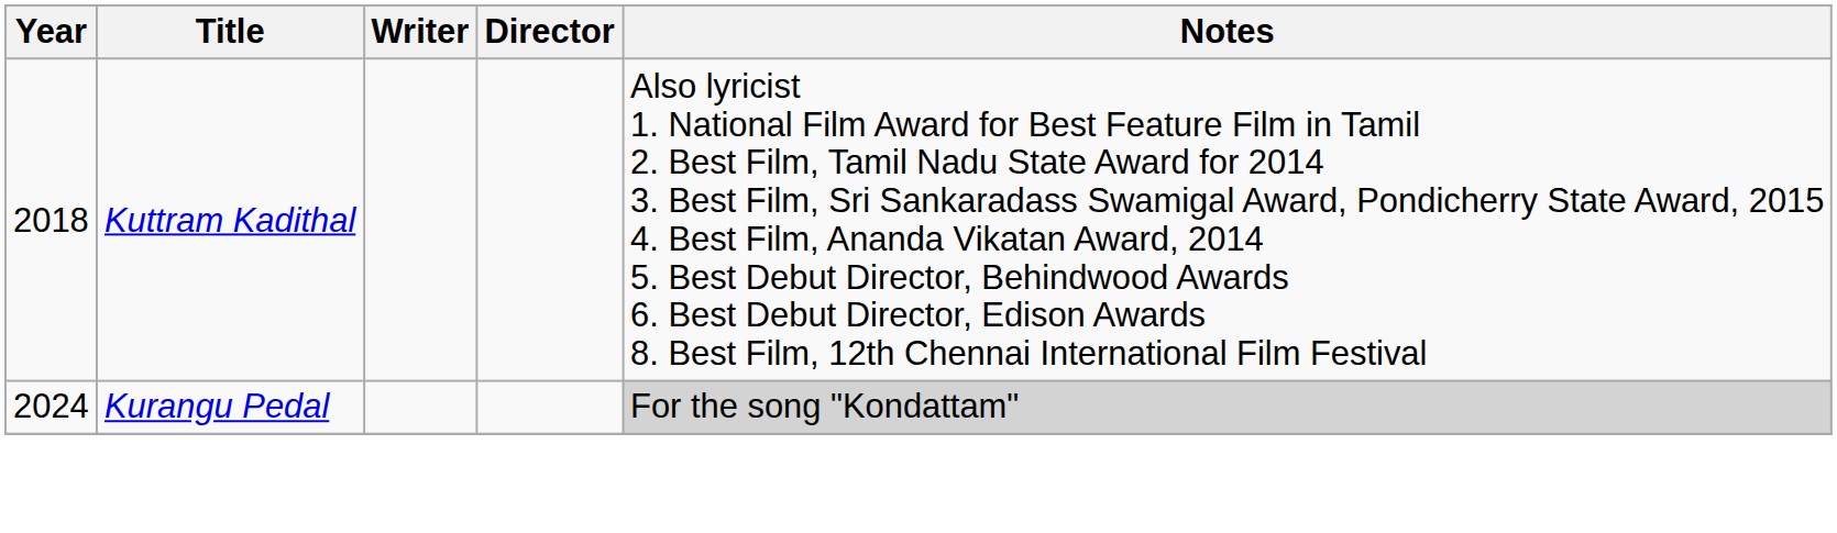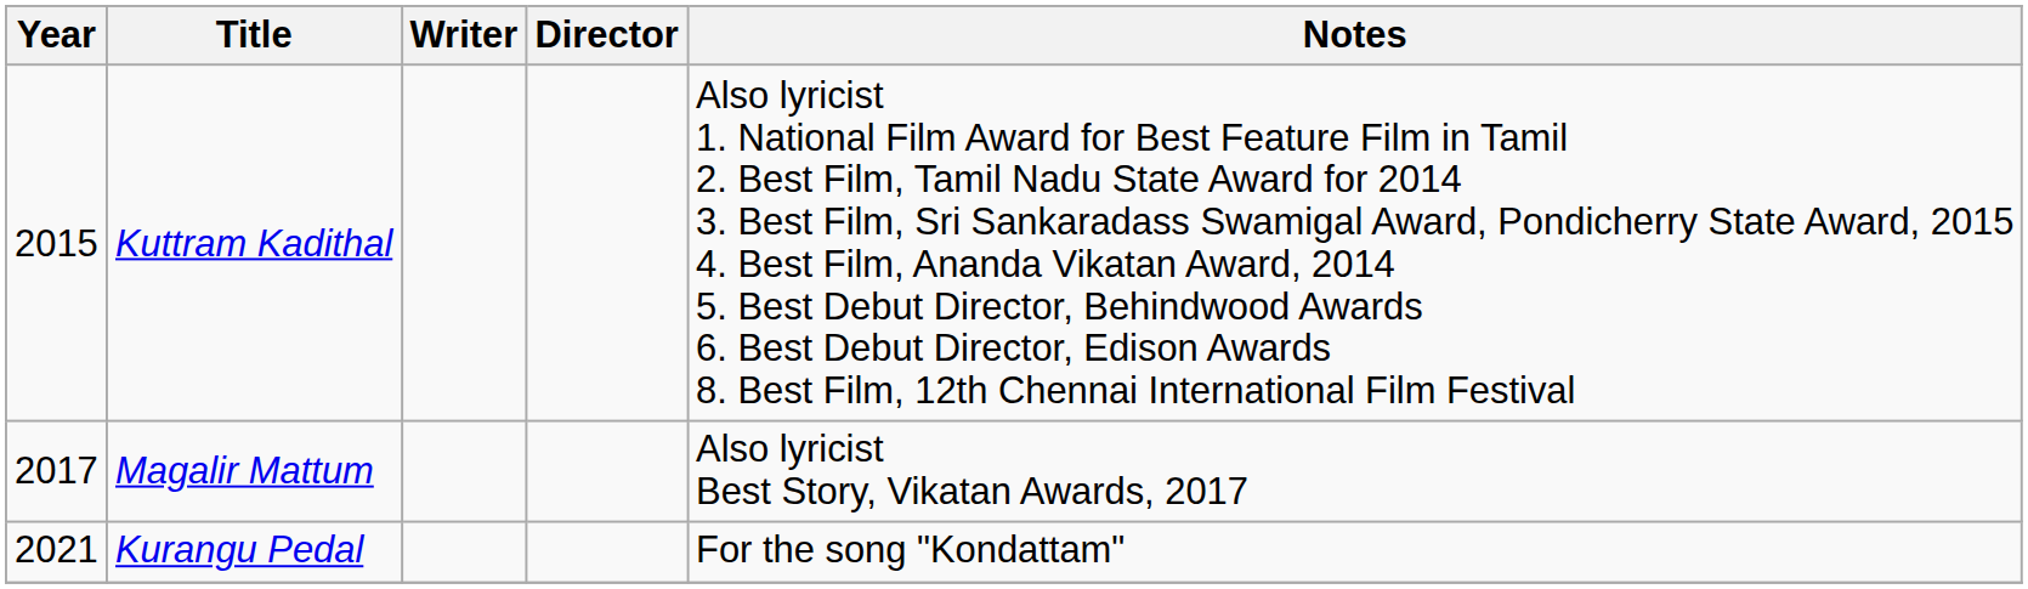Kuttram Kadithal | Year: 2018 -> 2015
+ row: 2017 | Magalir Mattum | Also lyricist Best Story, Vikatan Awards, 2017
Kurangu Pedal | Year: 2024 -> 2021
Kurangu Pedal | Notes: lightgrey background -> no background
